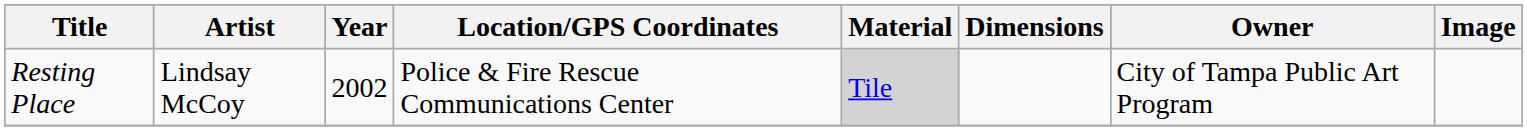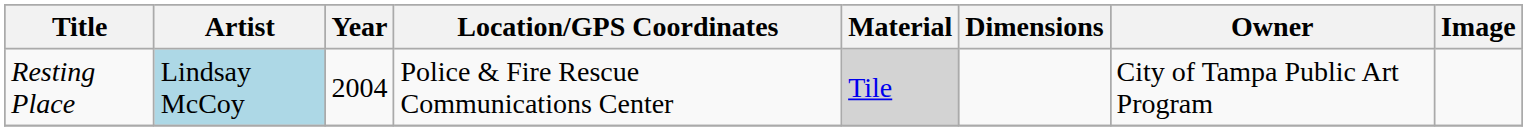Resting Place | Artist: no background -> lightblue background
Resting Place | Year: 2002 -> 2004
